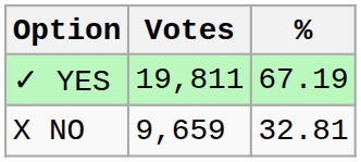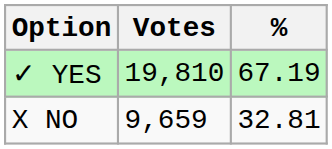✓ YES | Votes: 19,811 -> 19,810
